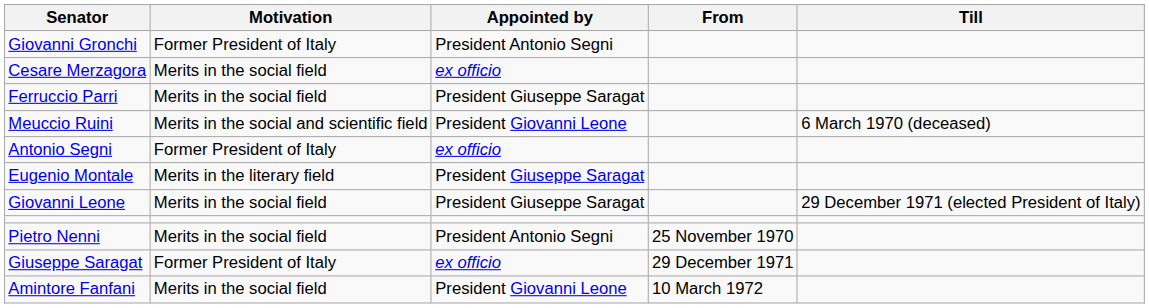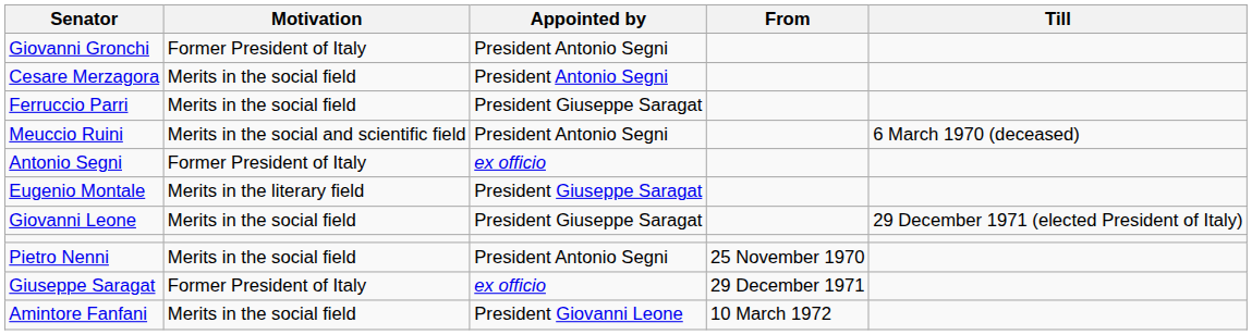Cesare Merzagora | Appointed by: ex officio -> President Antonio Segni
Meuccio Ruini | Appointed by: President Giovanni Leone -> President Antonio Segni
